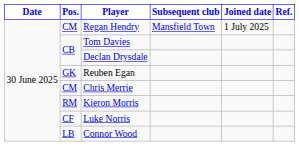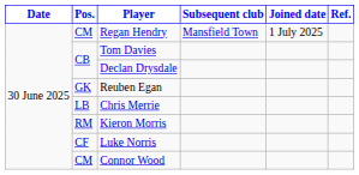Chris Merrie | Pos.: CM -> LB
Connor Wood | Pos.: LB -> CM
